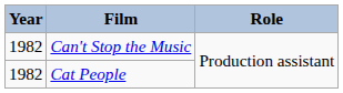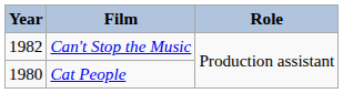Cat People | Year: 1982 -> 1980
